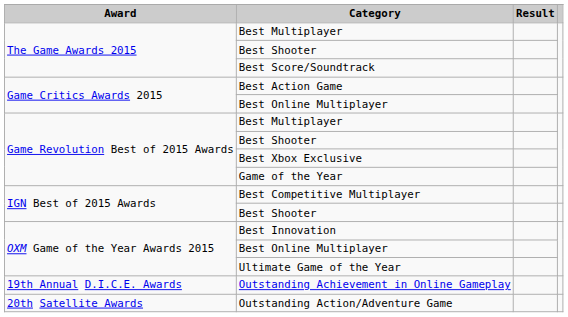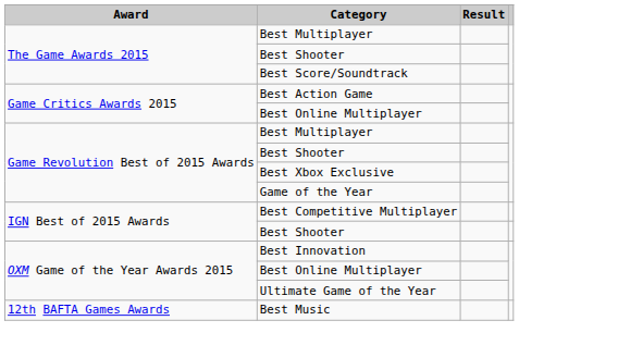- row: 19th Annual D.I.C.E. Awards | Outstanding Achievement in Online Gameplay
- row: 20th Satellite Awards | Outstanding Action/Adventure Game
+ row: 12th BAFTA Games Awards | Best Music
